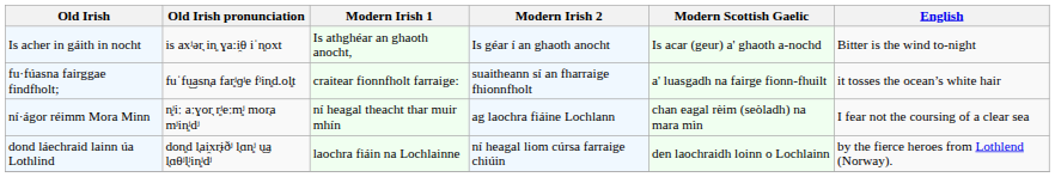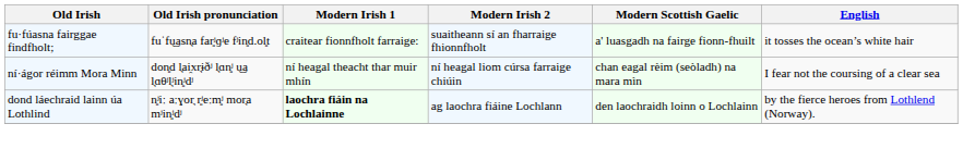- row: Is acher in gáith in nocht | is axʲər͉ in͈ ɣa:i̯θ iˈn͈oxt | Is athghéar an ghaoth anocht, | Is géar í an ghaoth anocht | Is acar (geur) a' ghaoth a-nochd | Bitter is the wind to-night
ní·ágor réimm Mora Minn | Old Irish pronunciation: n͈ʲiː aːɣor͉ r͈ʲeːm͈ʲ mor͉a mʲin͈ʲdʲ -> don͈d l͉ai̯xr͉ɨðʲ l͉ɑn͈ʲ u͜a l͉ɑθʲl͉ʲin͈ʲdʲ
ní·ágor réimm Mora Minn | Modern Irish 2: ag laochra fiáine Lochlann -> ní heagal liom cúrsa farraige chiúin
dond láechraid lainn úa Lothlind | Old Irish pronunciation: don͈d l͉ai̯xr͉ɨðʲ l͉ɑn͈ʲ u͜a l͉ɑθʲl͉ʲin͈ʲdʲ -> n͈ʲiː aːɣor͉ r͈ʲeːm͈ʲ mor͉a mʲin͈ʲdʲ
dond láechraid lainn úa Lothlind | Modern Irish 1: normal -> bold
dond láechraid lainn úa Lothlind | Modern Irish 2: ní heagal liom cúrsa farraige chiúin -> ag laochra fiáine Lochlann
